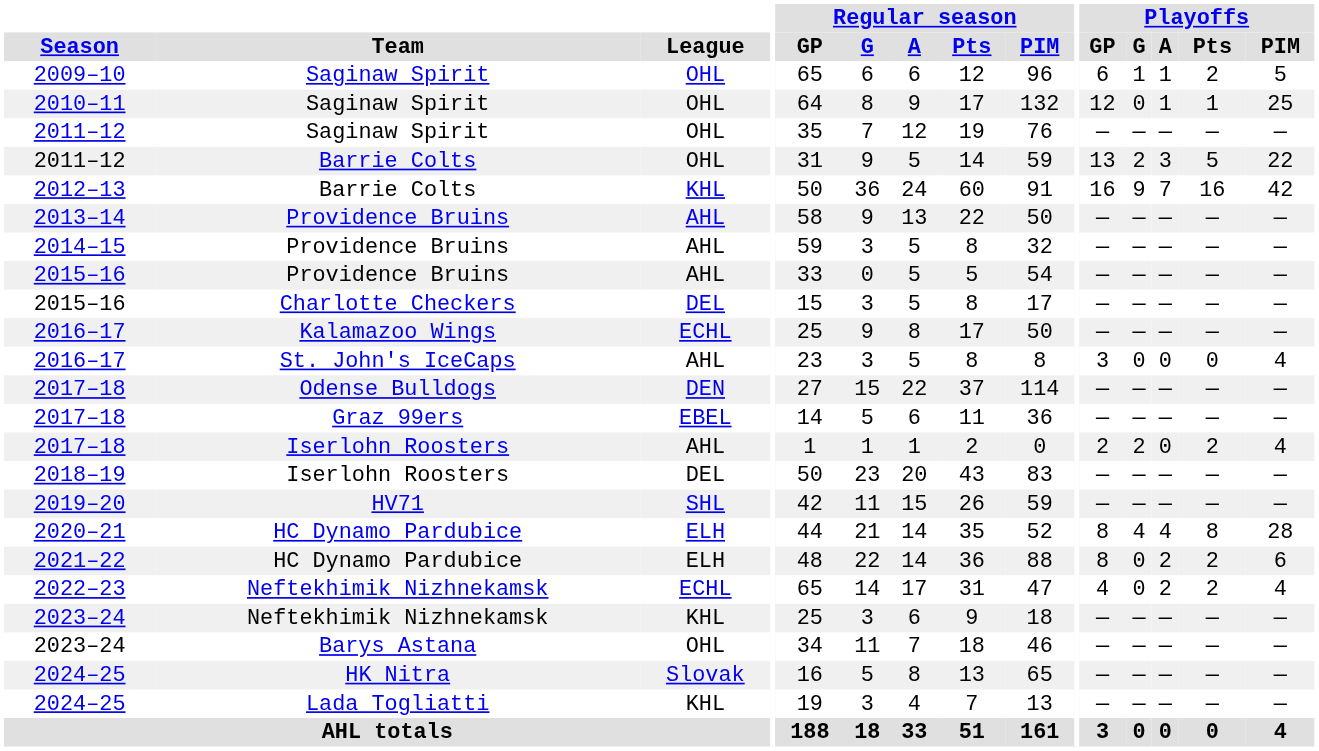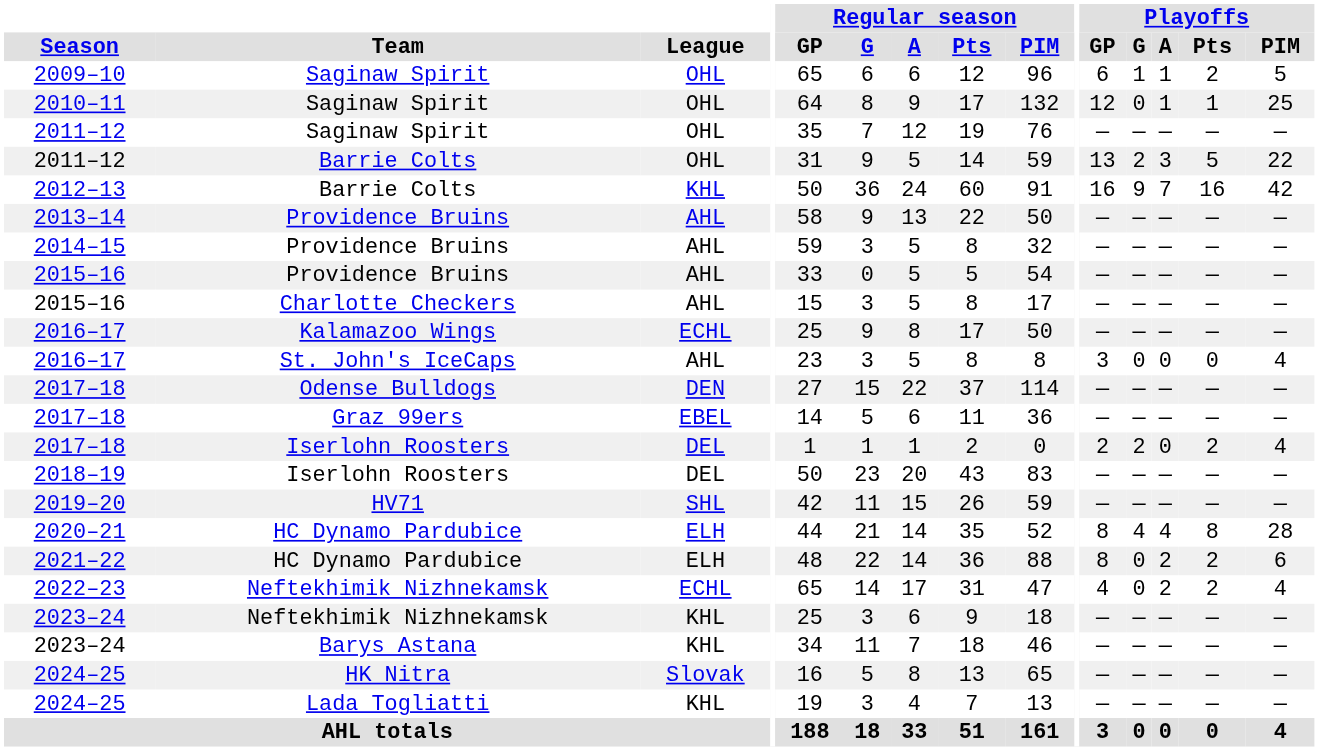2015–16 / Charlotte Checkers | League: DEL -> AHL
2017–18 / Iserlohn Roosters | League: AHL -> DEL
2023–24 / Barys Astana | League: OHL -> KHL
